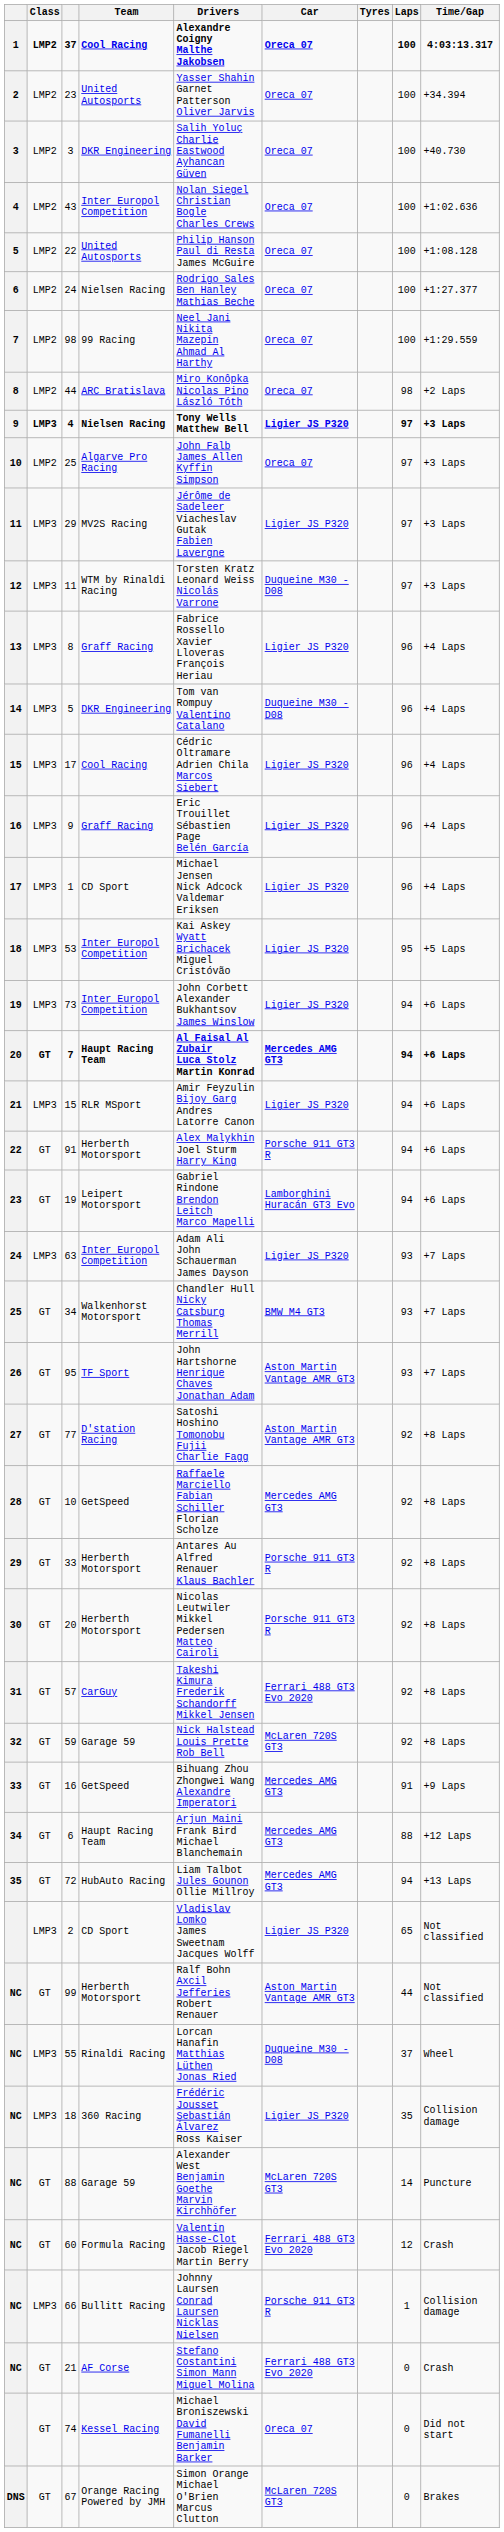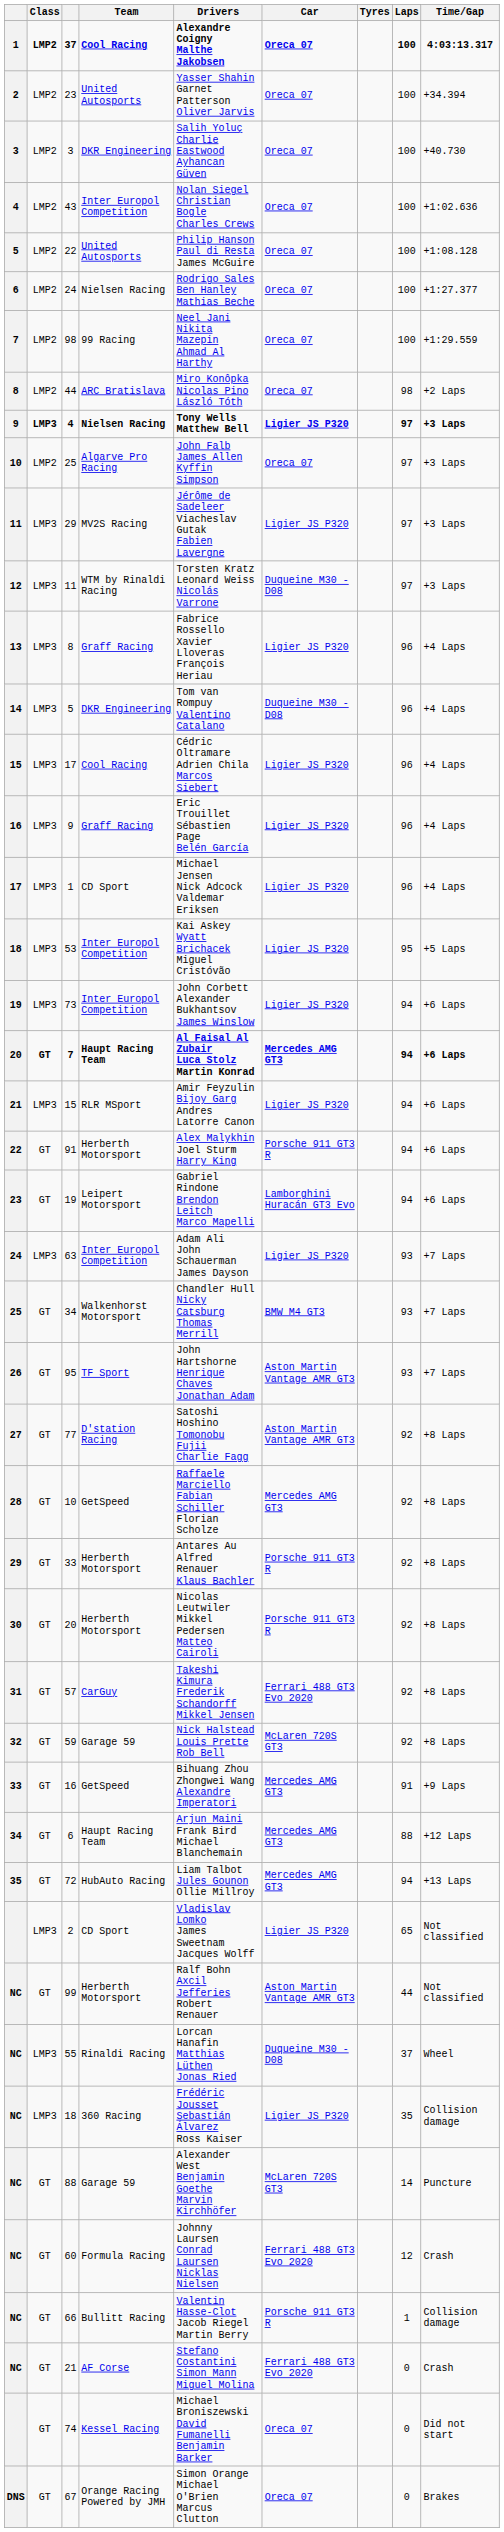60 | Drivers: Valentin Hasse-Clot Jacob Riegel Martin Berry -> Johnny Laursen Conrad Laursen Nicklas Nielsen
66 | Class: LMP3 -> GT
66 | Drivers: Johnny Laursen Conrad Laursen Nicklas Nielsen -> Valentin Hasse-Clot Jacob Riegel Martin Berry
67 | Car: McLaren 720S GT3 -> Oreca 07
